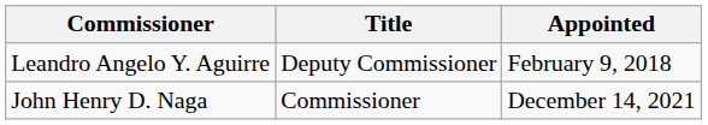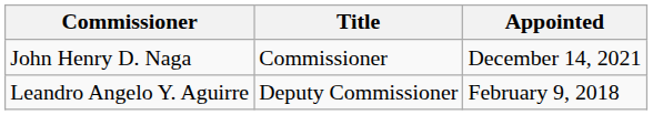rows swapped: John Henry D. Naga <-> Leandro Angelo Y. Aguirre
